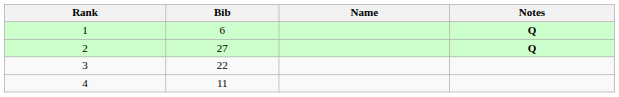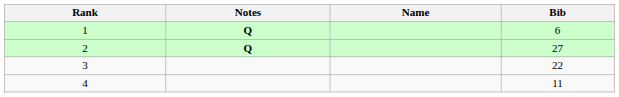columns swapped: Bib <-> Notes
